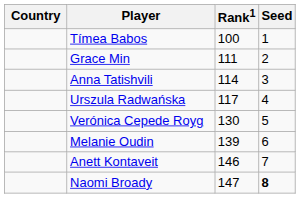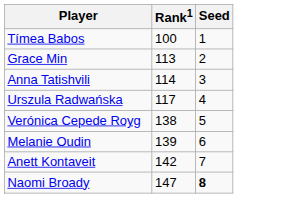- column: Country
Grace Min | Rank1: 111 -> 113
Verónica Cepede Royg | Rank1: 130 -> 138
Anett Kontaveit | Rank1: 146 -> 142
